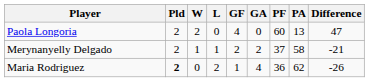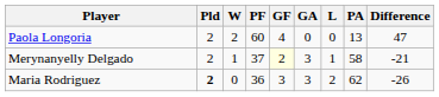columns swapped: L <-> PF
Merynanyelly Delgado | GF: no background -> lightyellow background
Merynanyelly Delgado | GA: 2 -> 3
Maria Rodriguez | GF: 1 -> 3
Maria Rodriguez | GA: 4 -> 3
